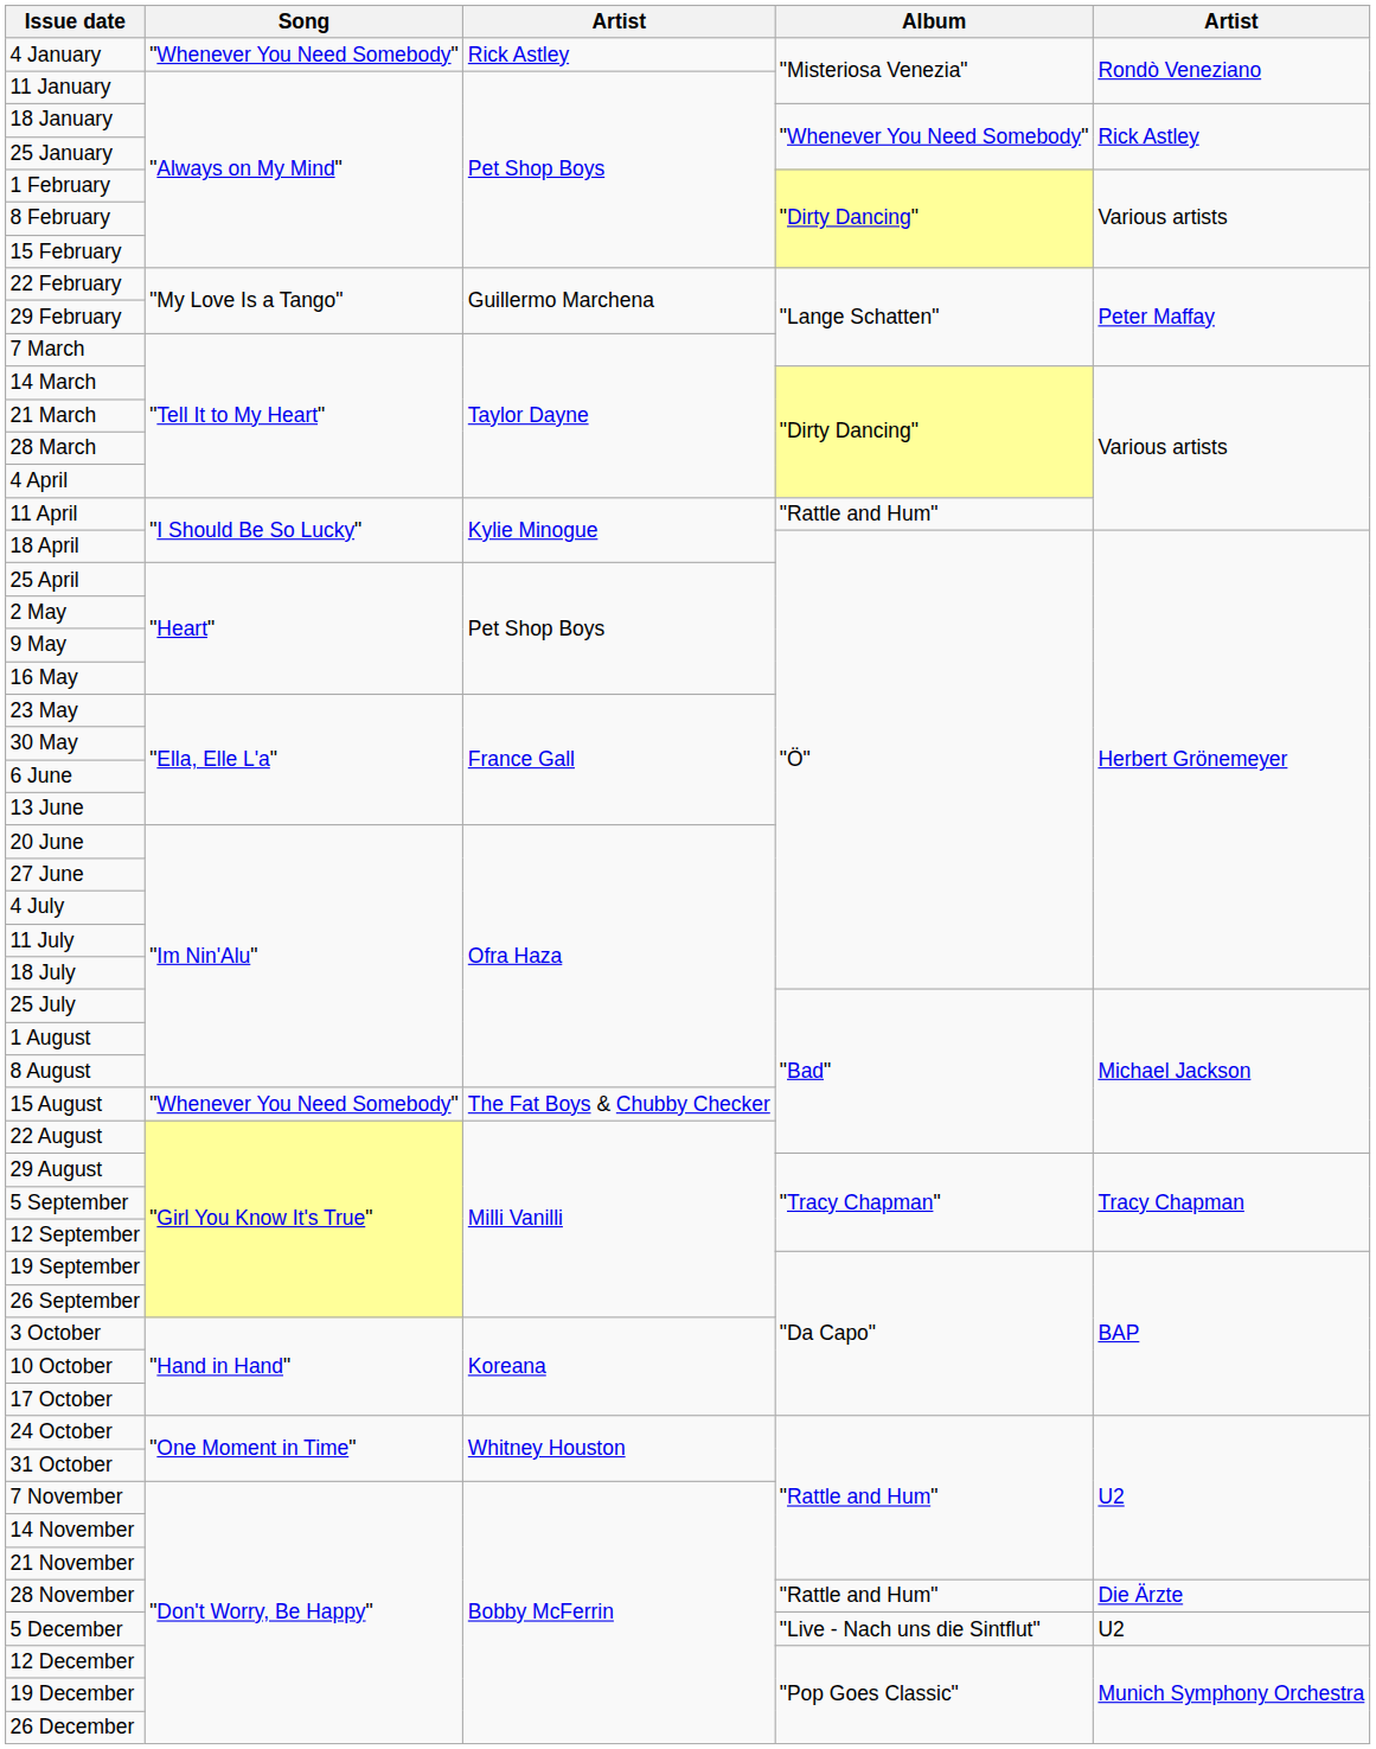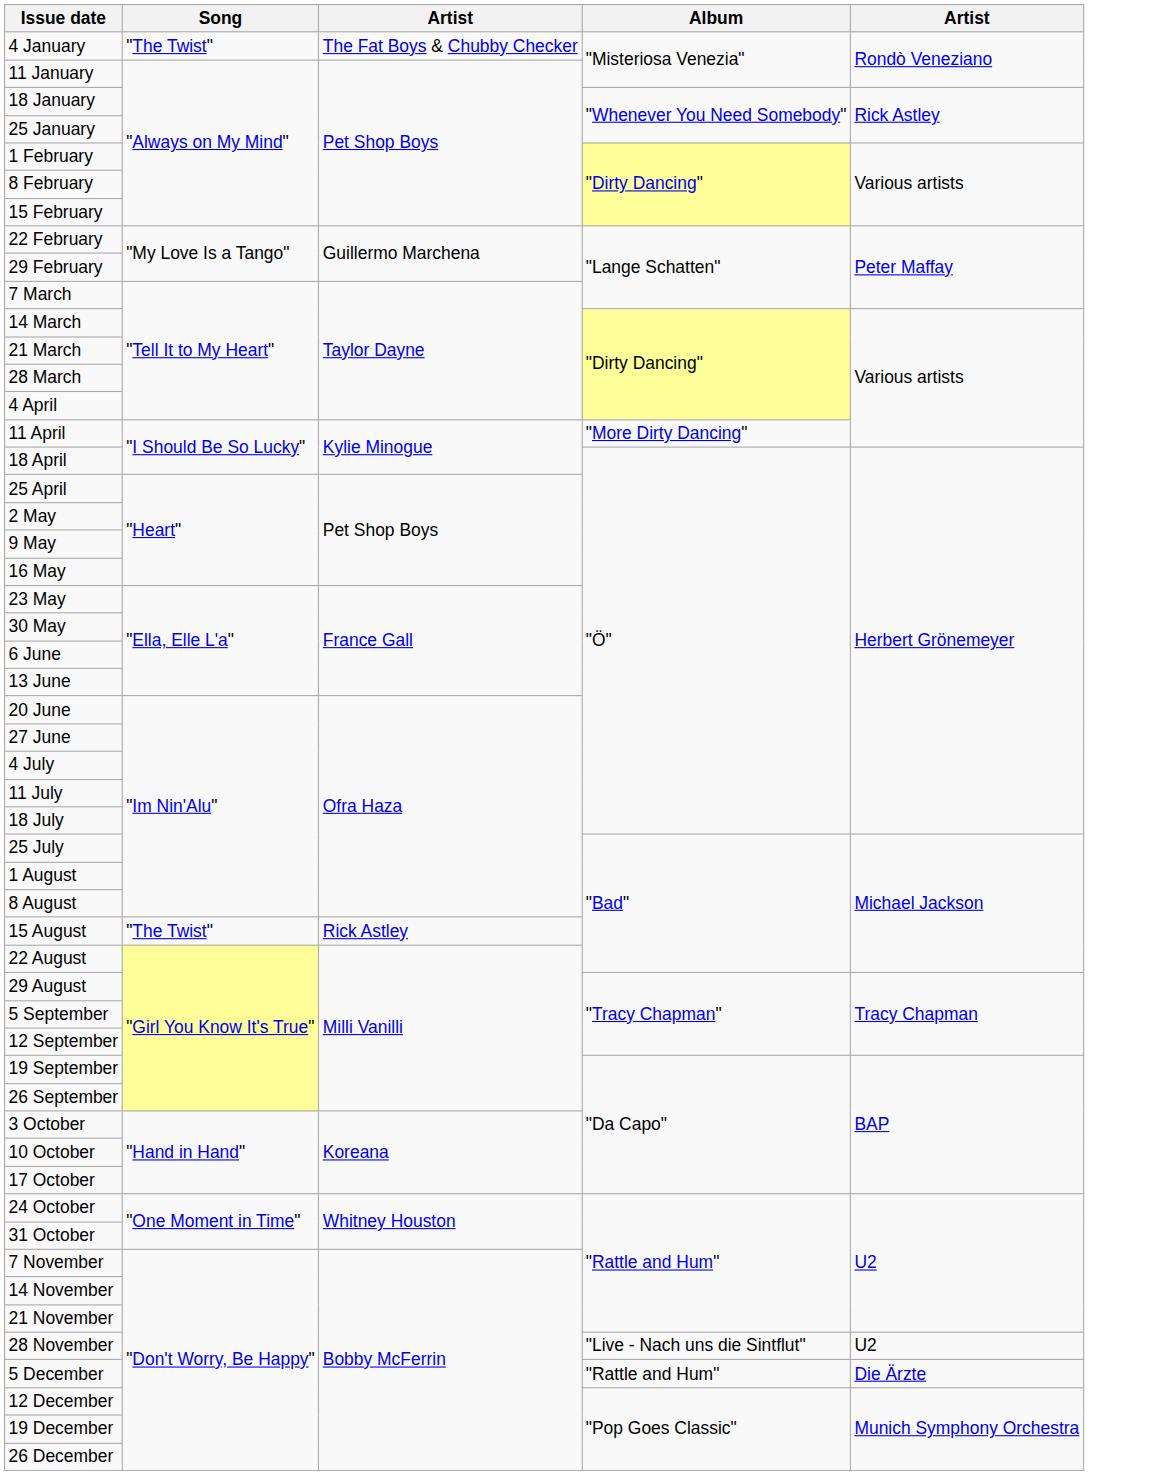4 January | Song: "Whenever You Need Somebody" -> "The Twist"
4 January | column 3: Rick Astley -> The Fat Boys & Chubby Checker
11 April | Album: "Rattle and Hum" -> "More Dirty Dancing"
15 August | Song: "Whenever You Need Somebody" -> "The Twist"
15 August | column 3: The Fat Boys & Chubby Checker -> Rick Astley
28 November | Album: "Rattle and Hum" -> "Live - Nach uns die Sintflut"
28 November | column 5: Die Ärzte -> U2
5 December | Album: "Live - Nach uns die Sintflut" -> "Rattle and Hum"
5 December | column 5: U2 -> Die Ärzte
